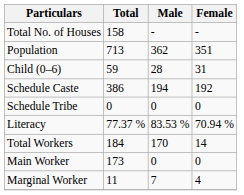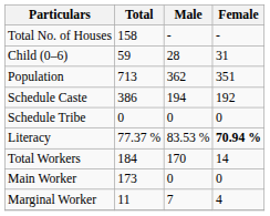rows swapped: Population <-> Child (0–6)
Literacy | Female: normal -> bold
